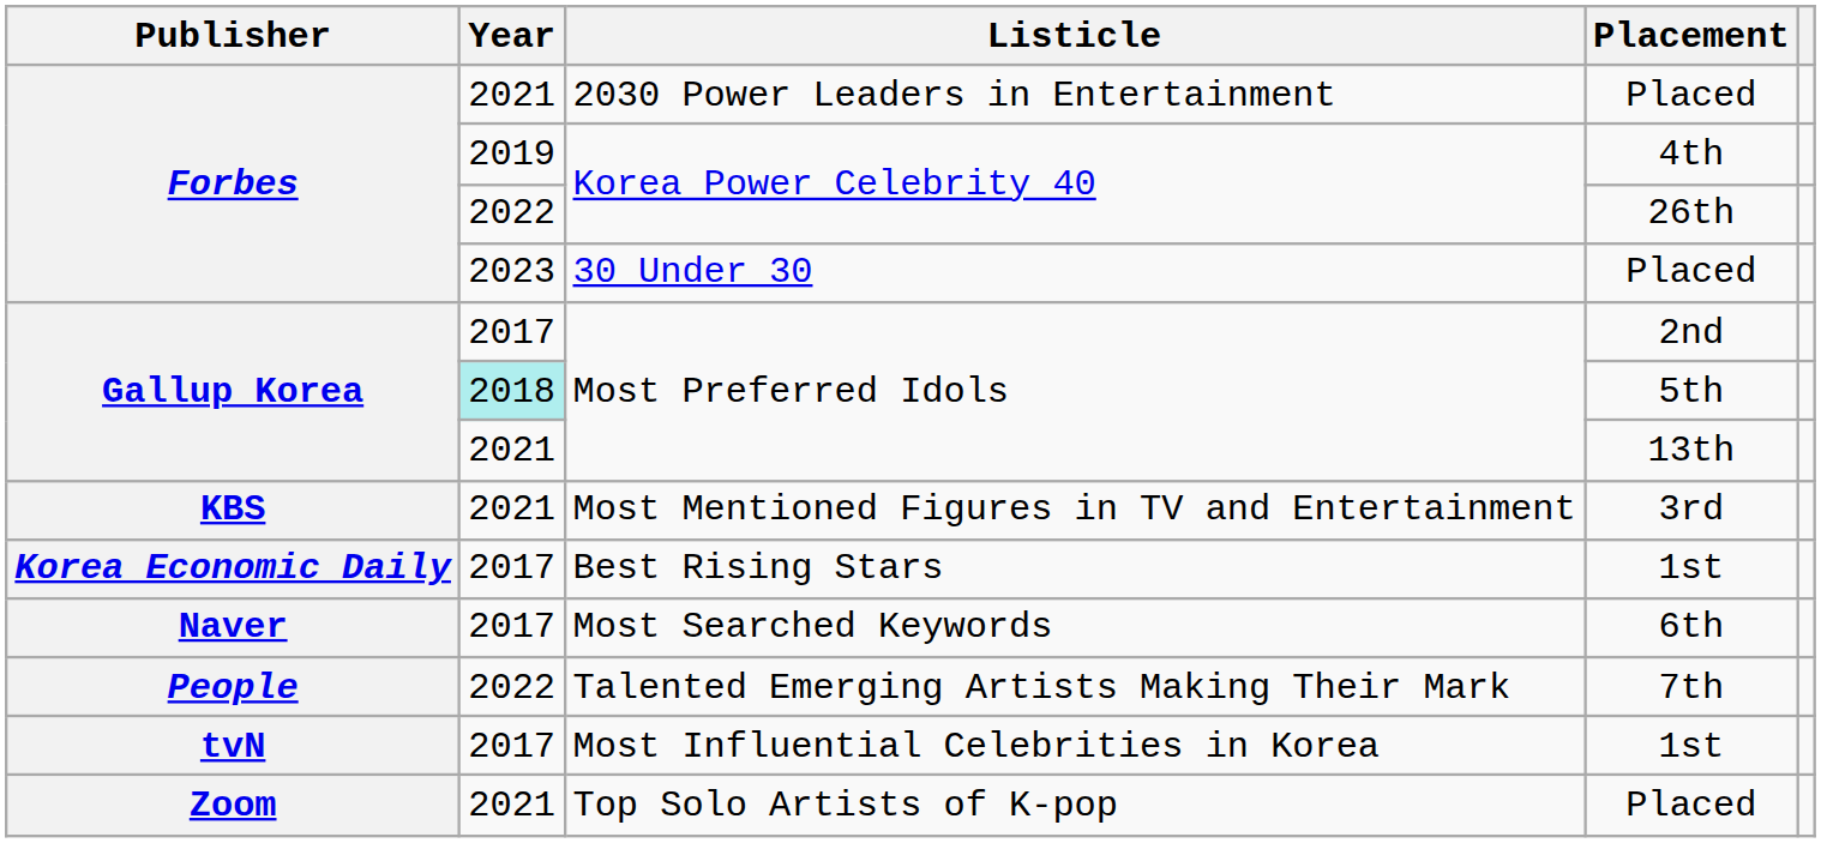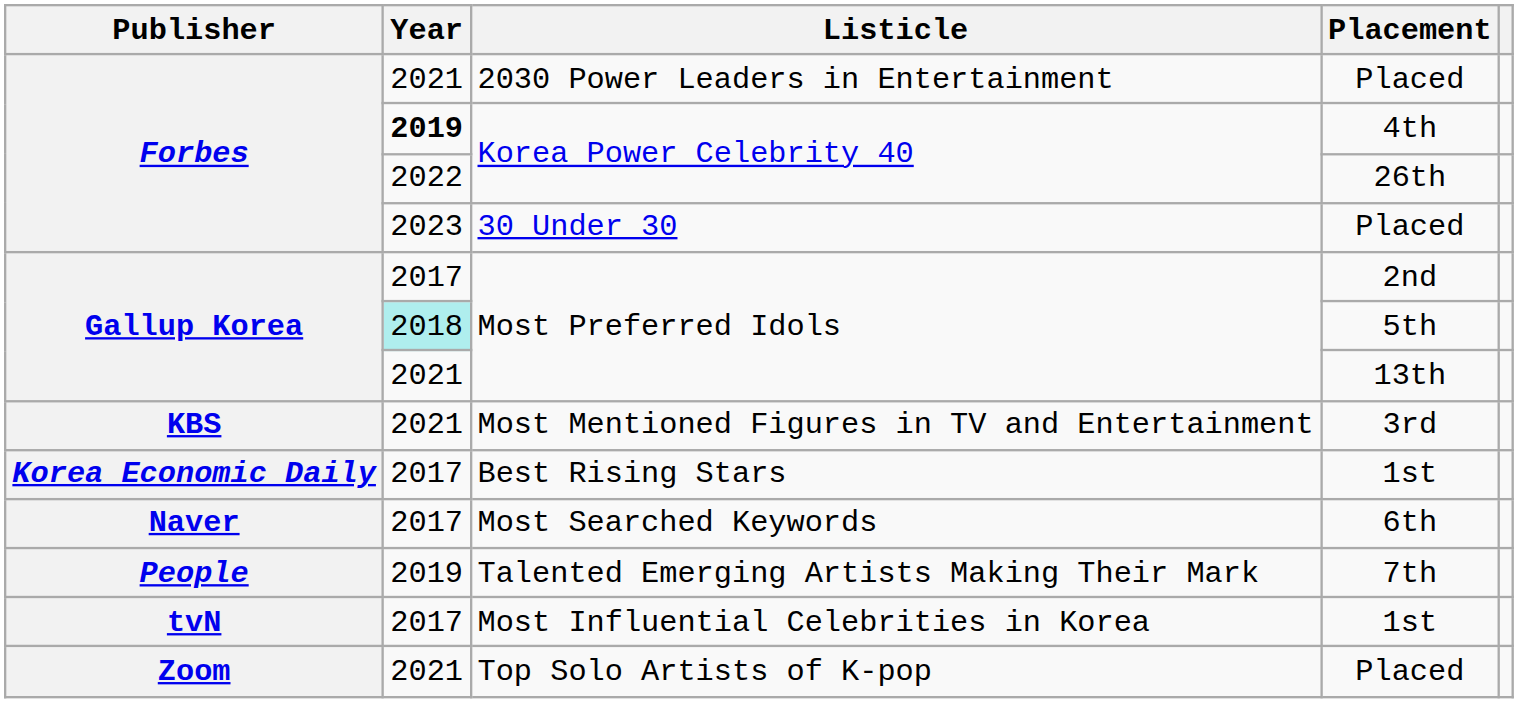Korea Power Celebrity 40 / 4th | Year: normal -> bold
Talented Emerging Artists Making Their Mark | Year: 2022 -> 2019
